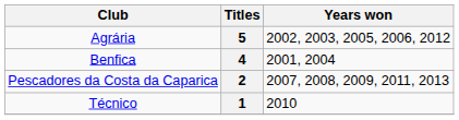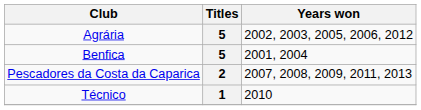Benfica | Titles: 4 -> 5
